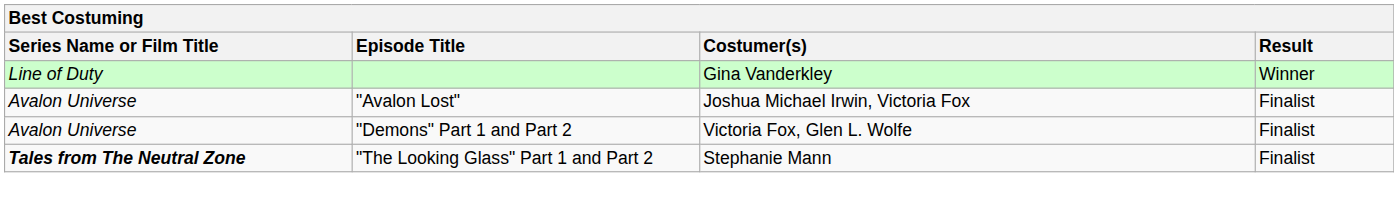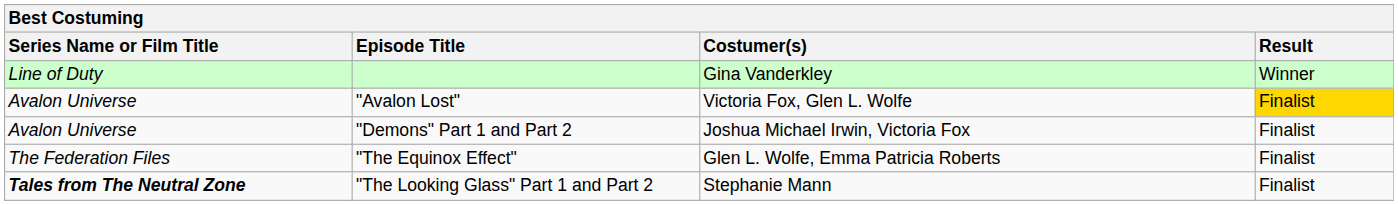"Avalon Lost" | Costumer(s): Joshua Michael Irwin, Victoria Fox -> Victoria Fox, Glen L. Wolfe
"Avalon Lost" | Result: no background -> gold background
"Demons" Part 1 and Part 2 | Costumer(s): Victoria Fox, Glen L. Wolfe -> Joshua Michael Irwin, Victoria Fox
+ row: The Federation Files | "The Equinox Effect" | Glen L. Wolfe, Emma Patricia Roberts | Finalist
